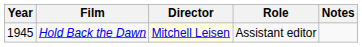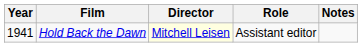Hold Back the Dawn | Year: 1945 -> 1941
